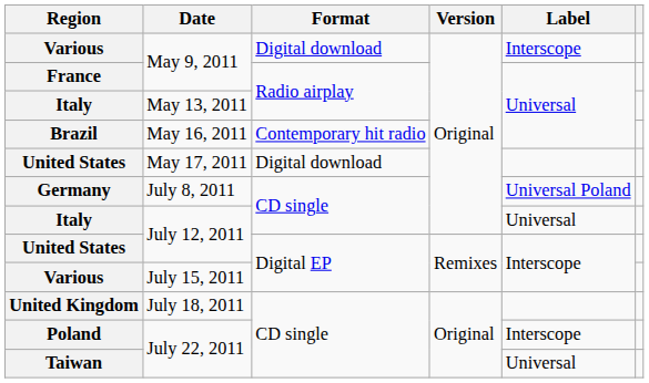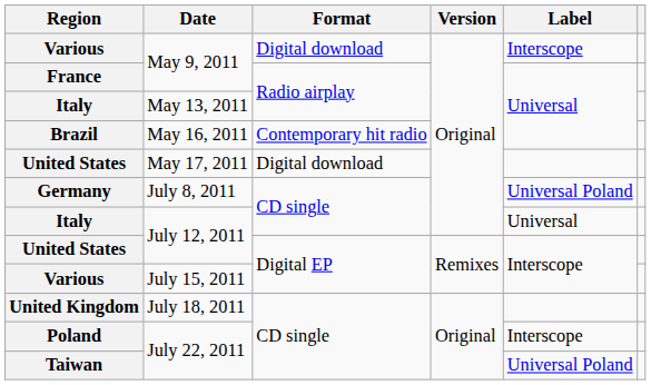Taiwan | Label: Universal -> Universal Poland
